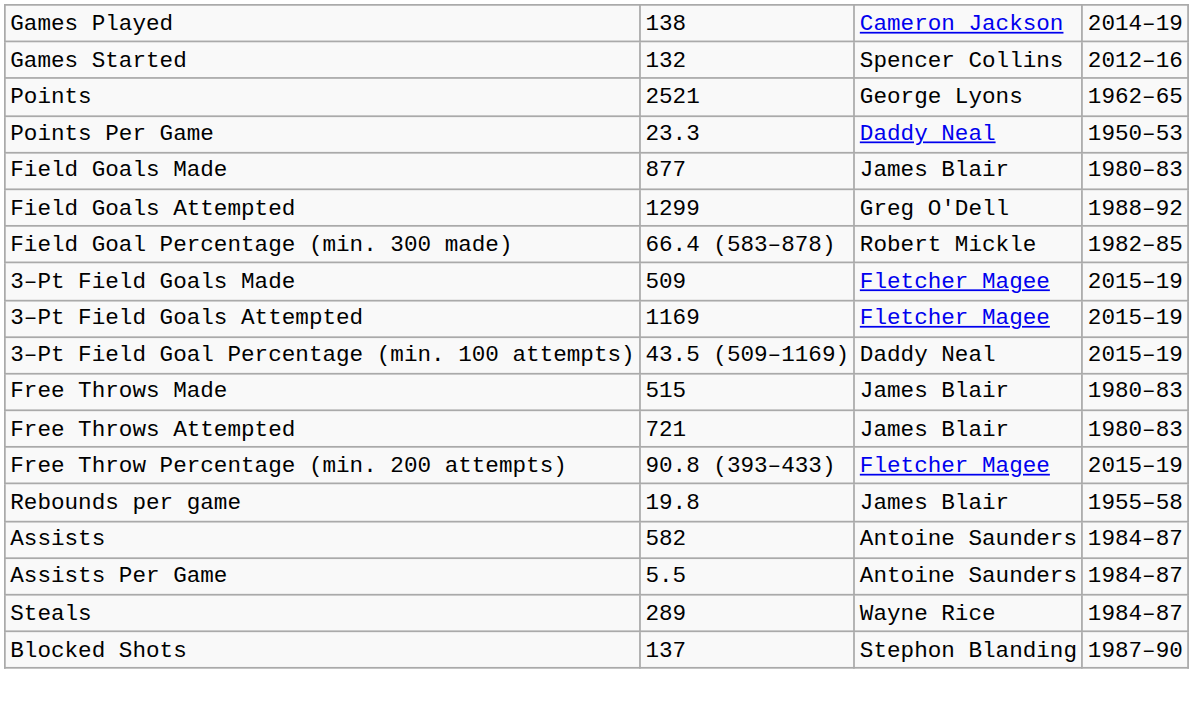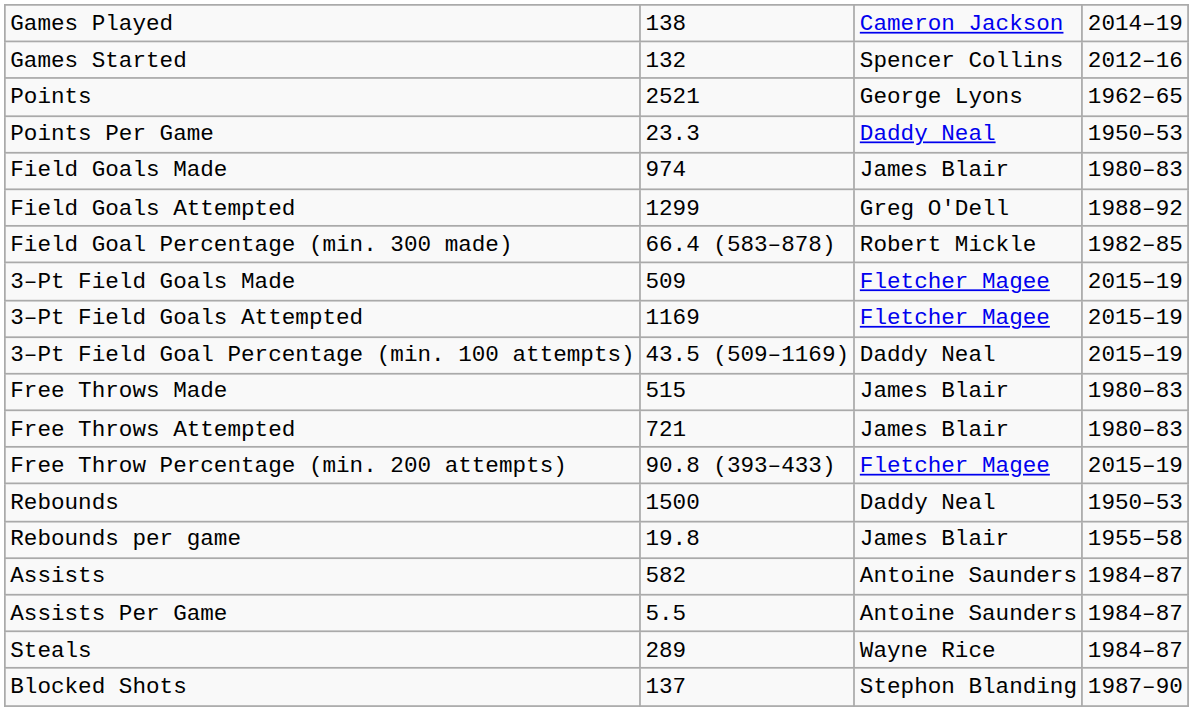Field Goals Made | column 2: 877 -> 974
+ row: Rebounds | 1500 | Daddy Neal | 1950–53
